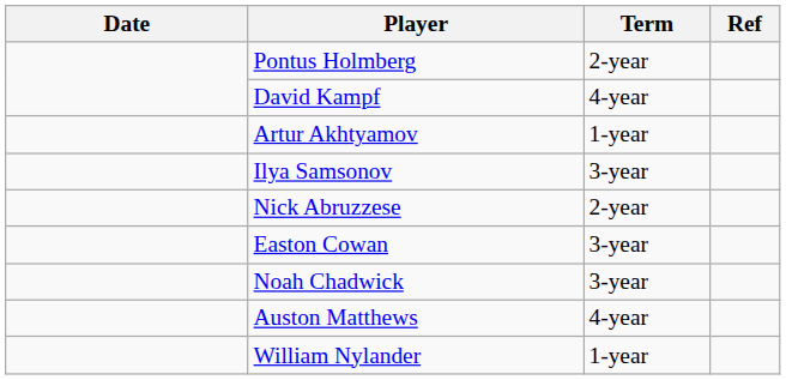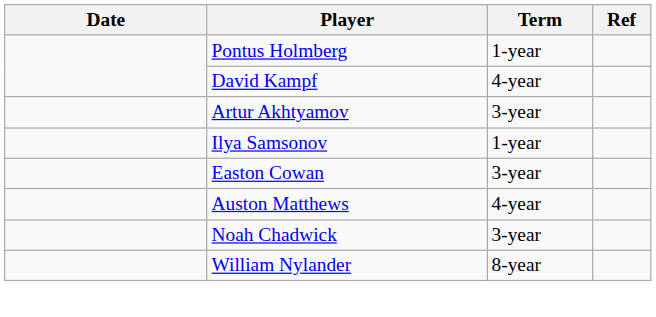Pontus Holmberg | Term: 2-year -> 1-year
Artur Akhtyamov | Term: 1-year -> 3-year
Ilya Samsonov | Term: 3-year -> 1-year
- row: Nick Abruzzese | 2-year
rows swapped: Auston Matthews <-> Noah Chadwick
William Nylander | Term: 1-year -> 8-year
